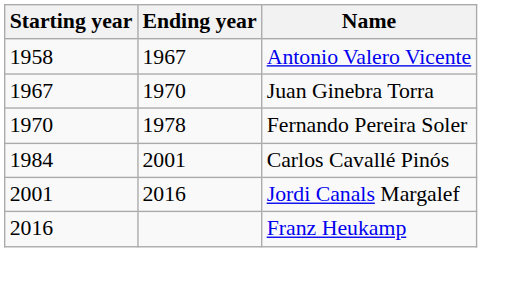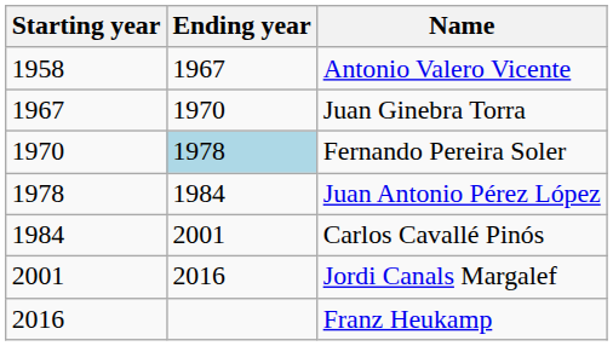Fernando Pereira Soler | Ending year: no background -> lightblue background
+ row: 1978 | 1984 | Juan Antonio Pérez López
